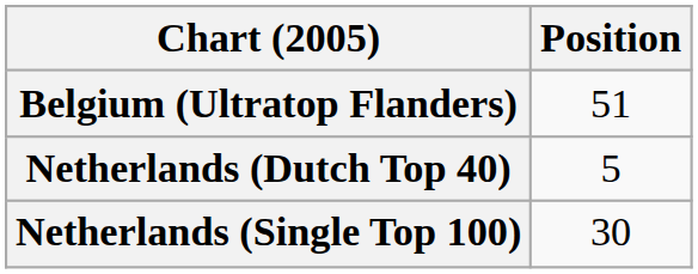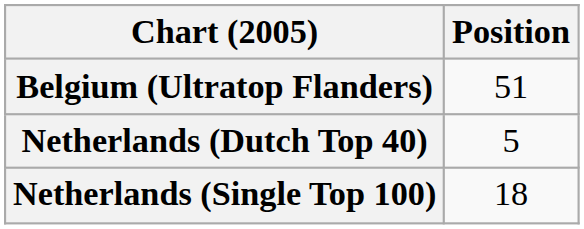Netherlands (Single Top 100) | Position: 30 -> 18
